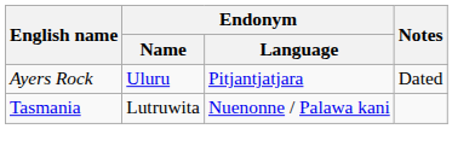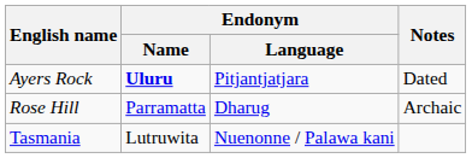Ayers Rock | Endonym / Name: normal -> bold
+ row: Rose Hill | Parramatta | Dharug | Archaic
